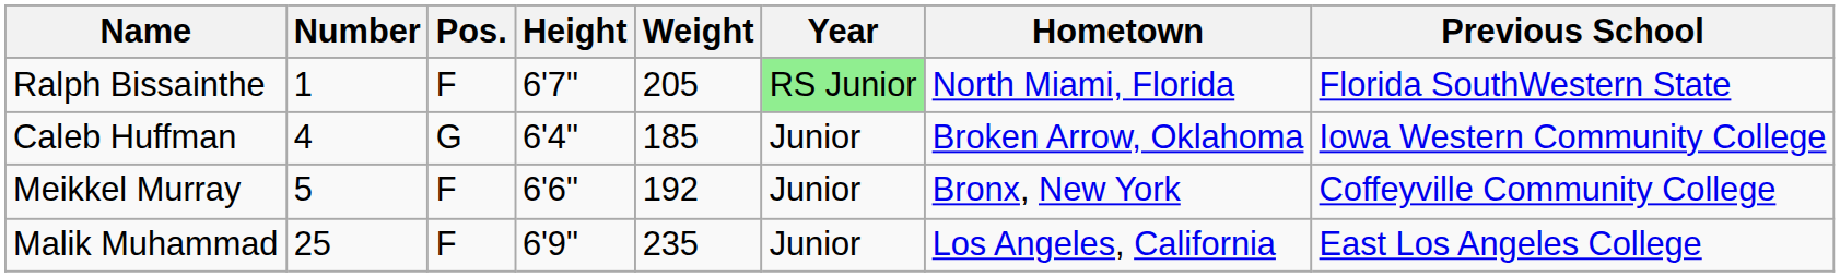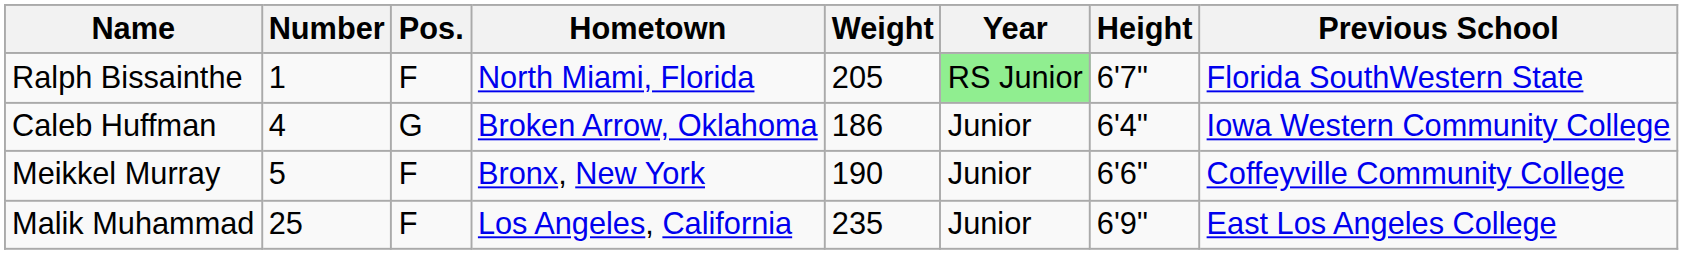columns swapped: Height <-> Hometown
Caleb Huffman | Weight: 185 -> 186
Meikkel Murray | Weight: 192 -> 190
